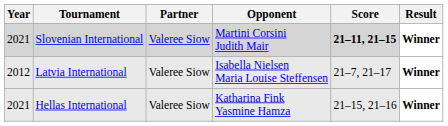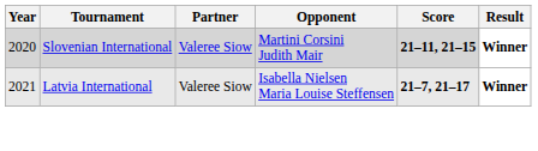Slovenian International | Year: 2021 -> 2020
Latvia International | Year: 2012 -> 2021
Latvia International | Score: normal -> bold
- row: 2021 | Hellas International | Valeree Siow | Katharina Fink Yasmine Hamza | 21–15, 21–16 | Winner
